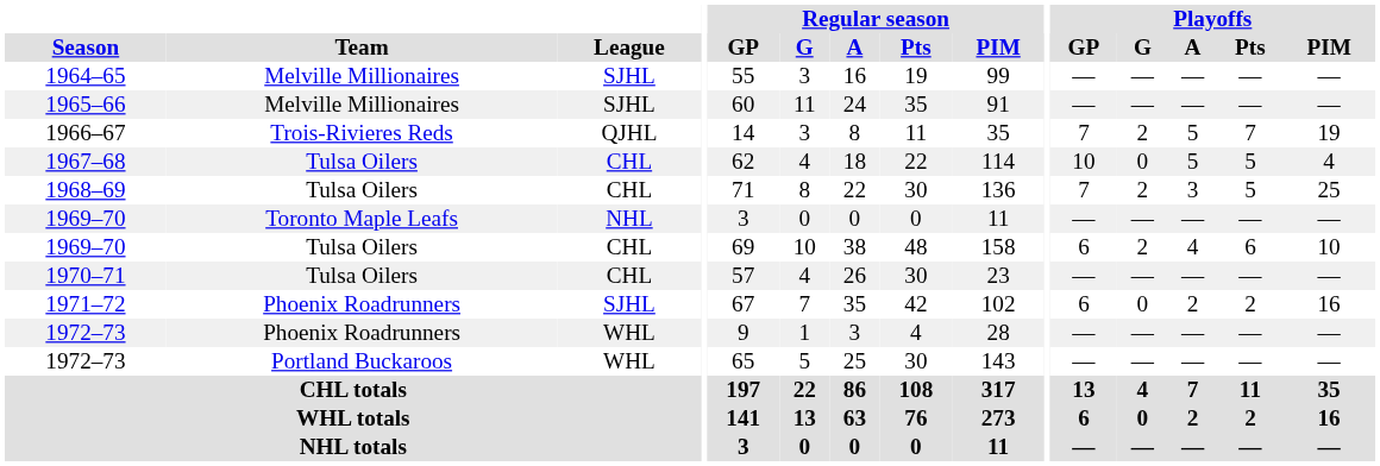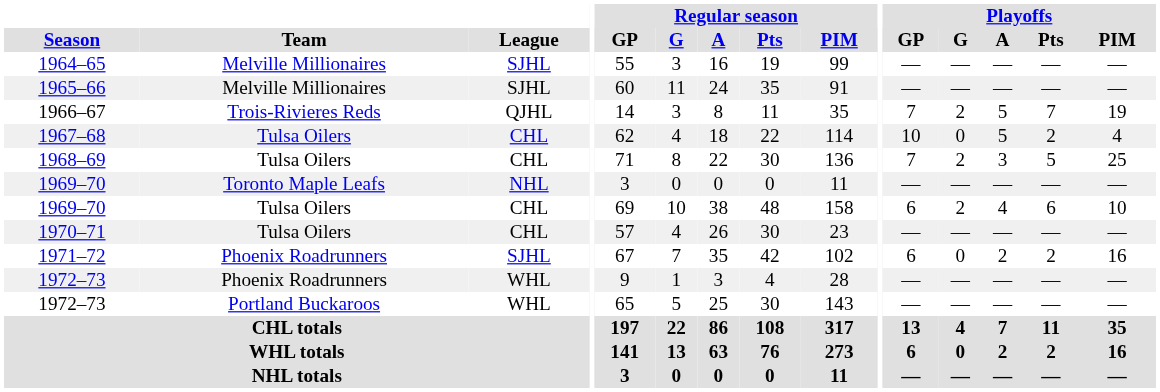1967–68 | Playoffs / Pts: 5 -> 2
